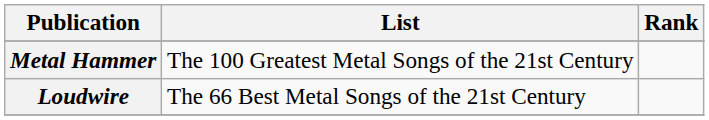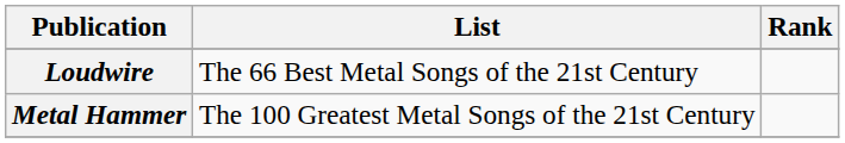rows swapped: Loudwire <-> Metal Hammer
